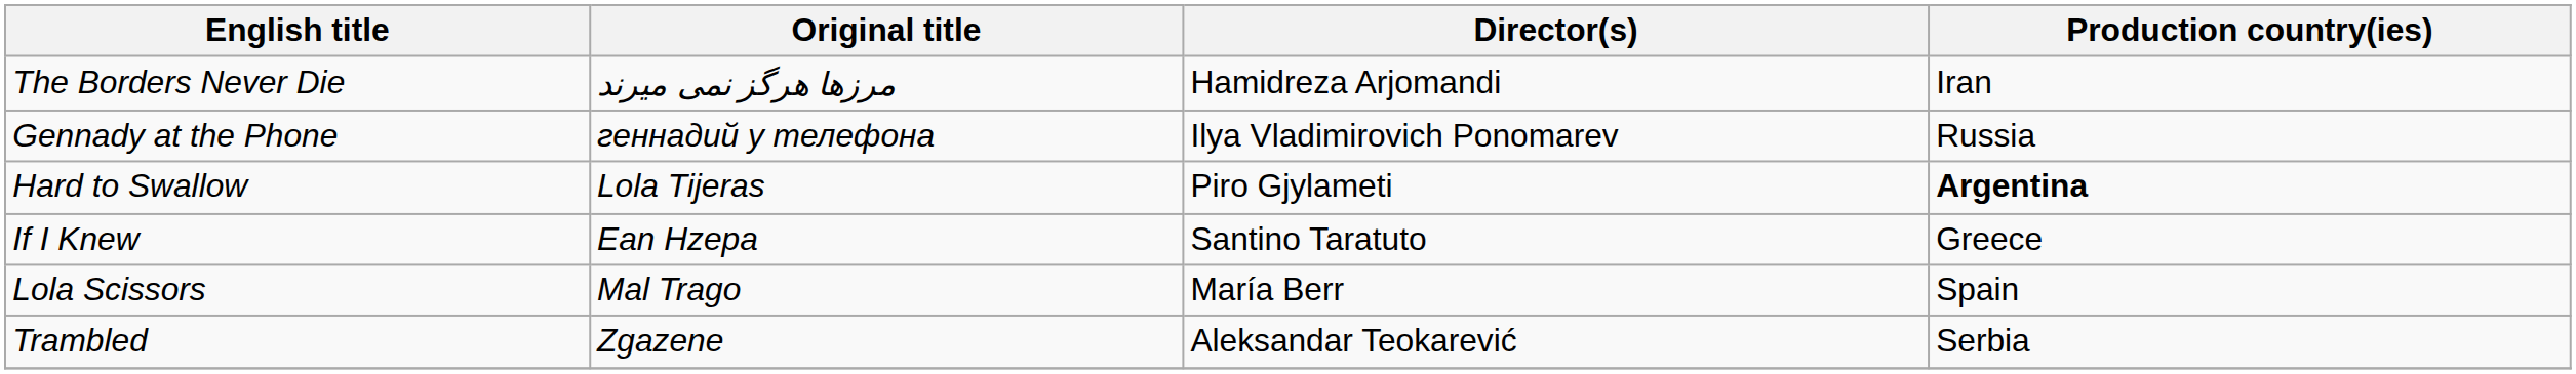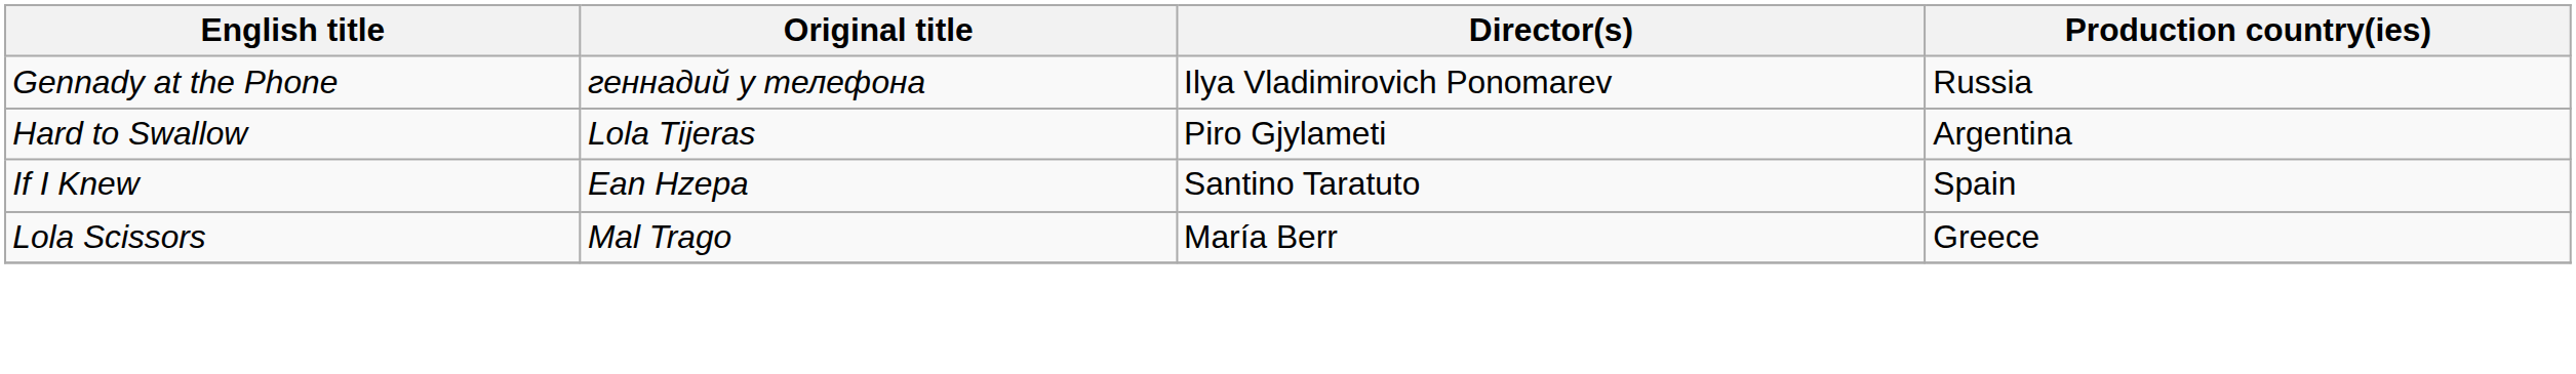- row: The Borders Never Die | مرزها هرگز نمی میرند | Hamidreza Arjomandi | Iran
Hard to Swallow | Production country(ies): bold -> normal
If I Knew | Production country(ies): Greece -> Spain
Lola Scissors | Production country(ies): Spain -> Greece
- row: Trambled | Zgazene | Aleksandar Teokarević | Serbia
